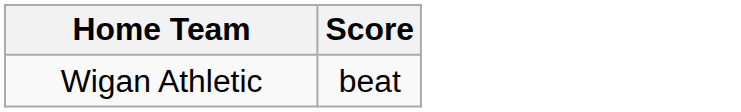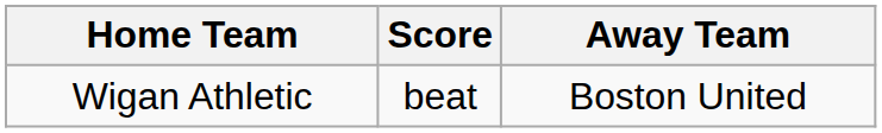+ column: Away Team | Boston United
